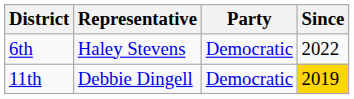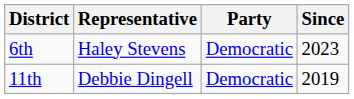6th | Since: 2022 -> 2023
11th | Since: gold background -> no background
